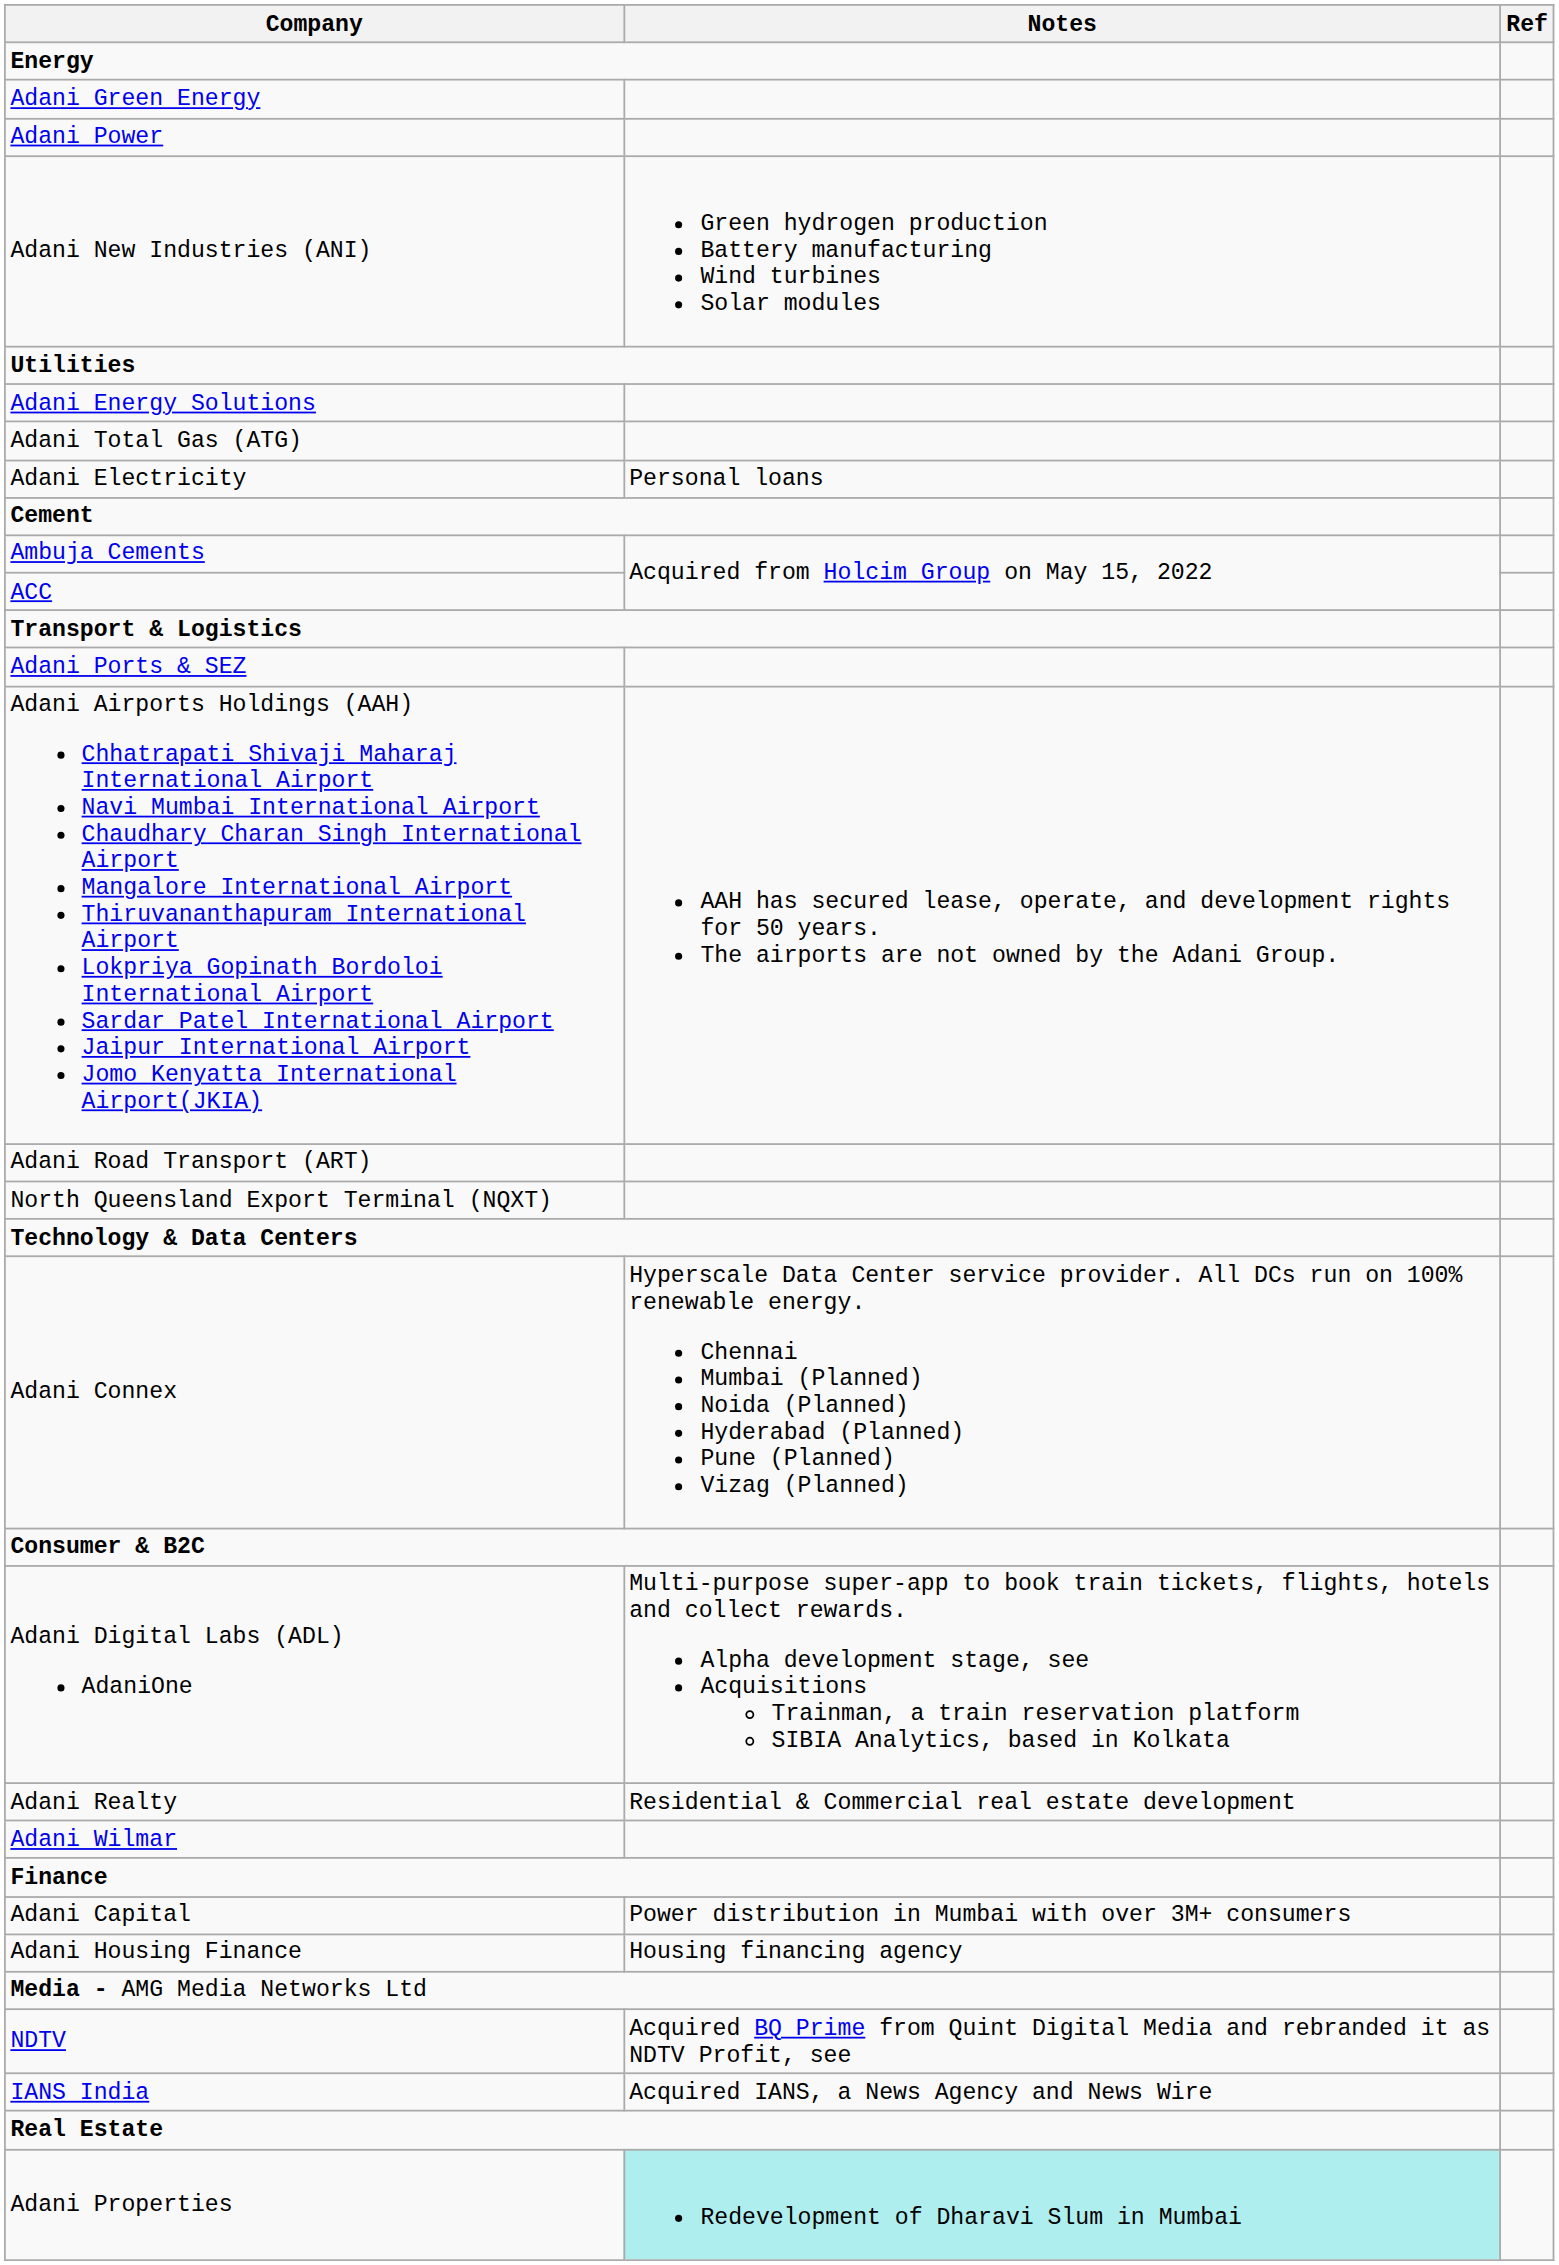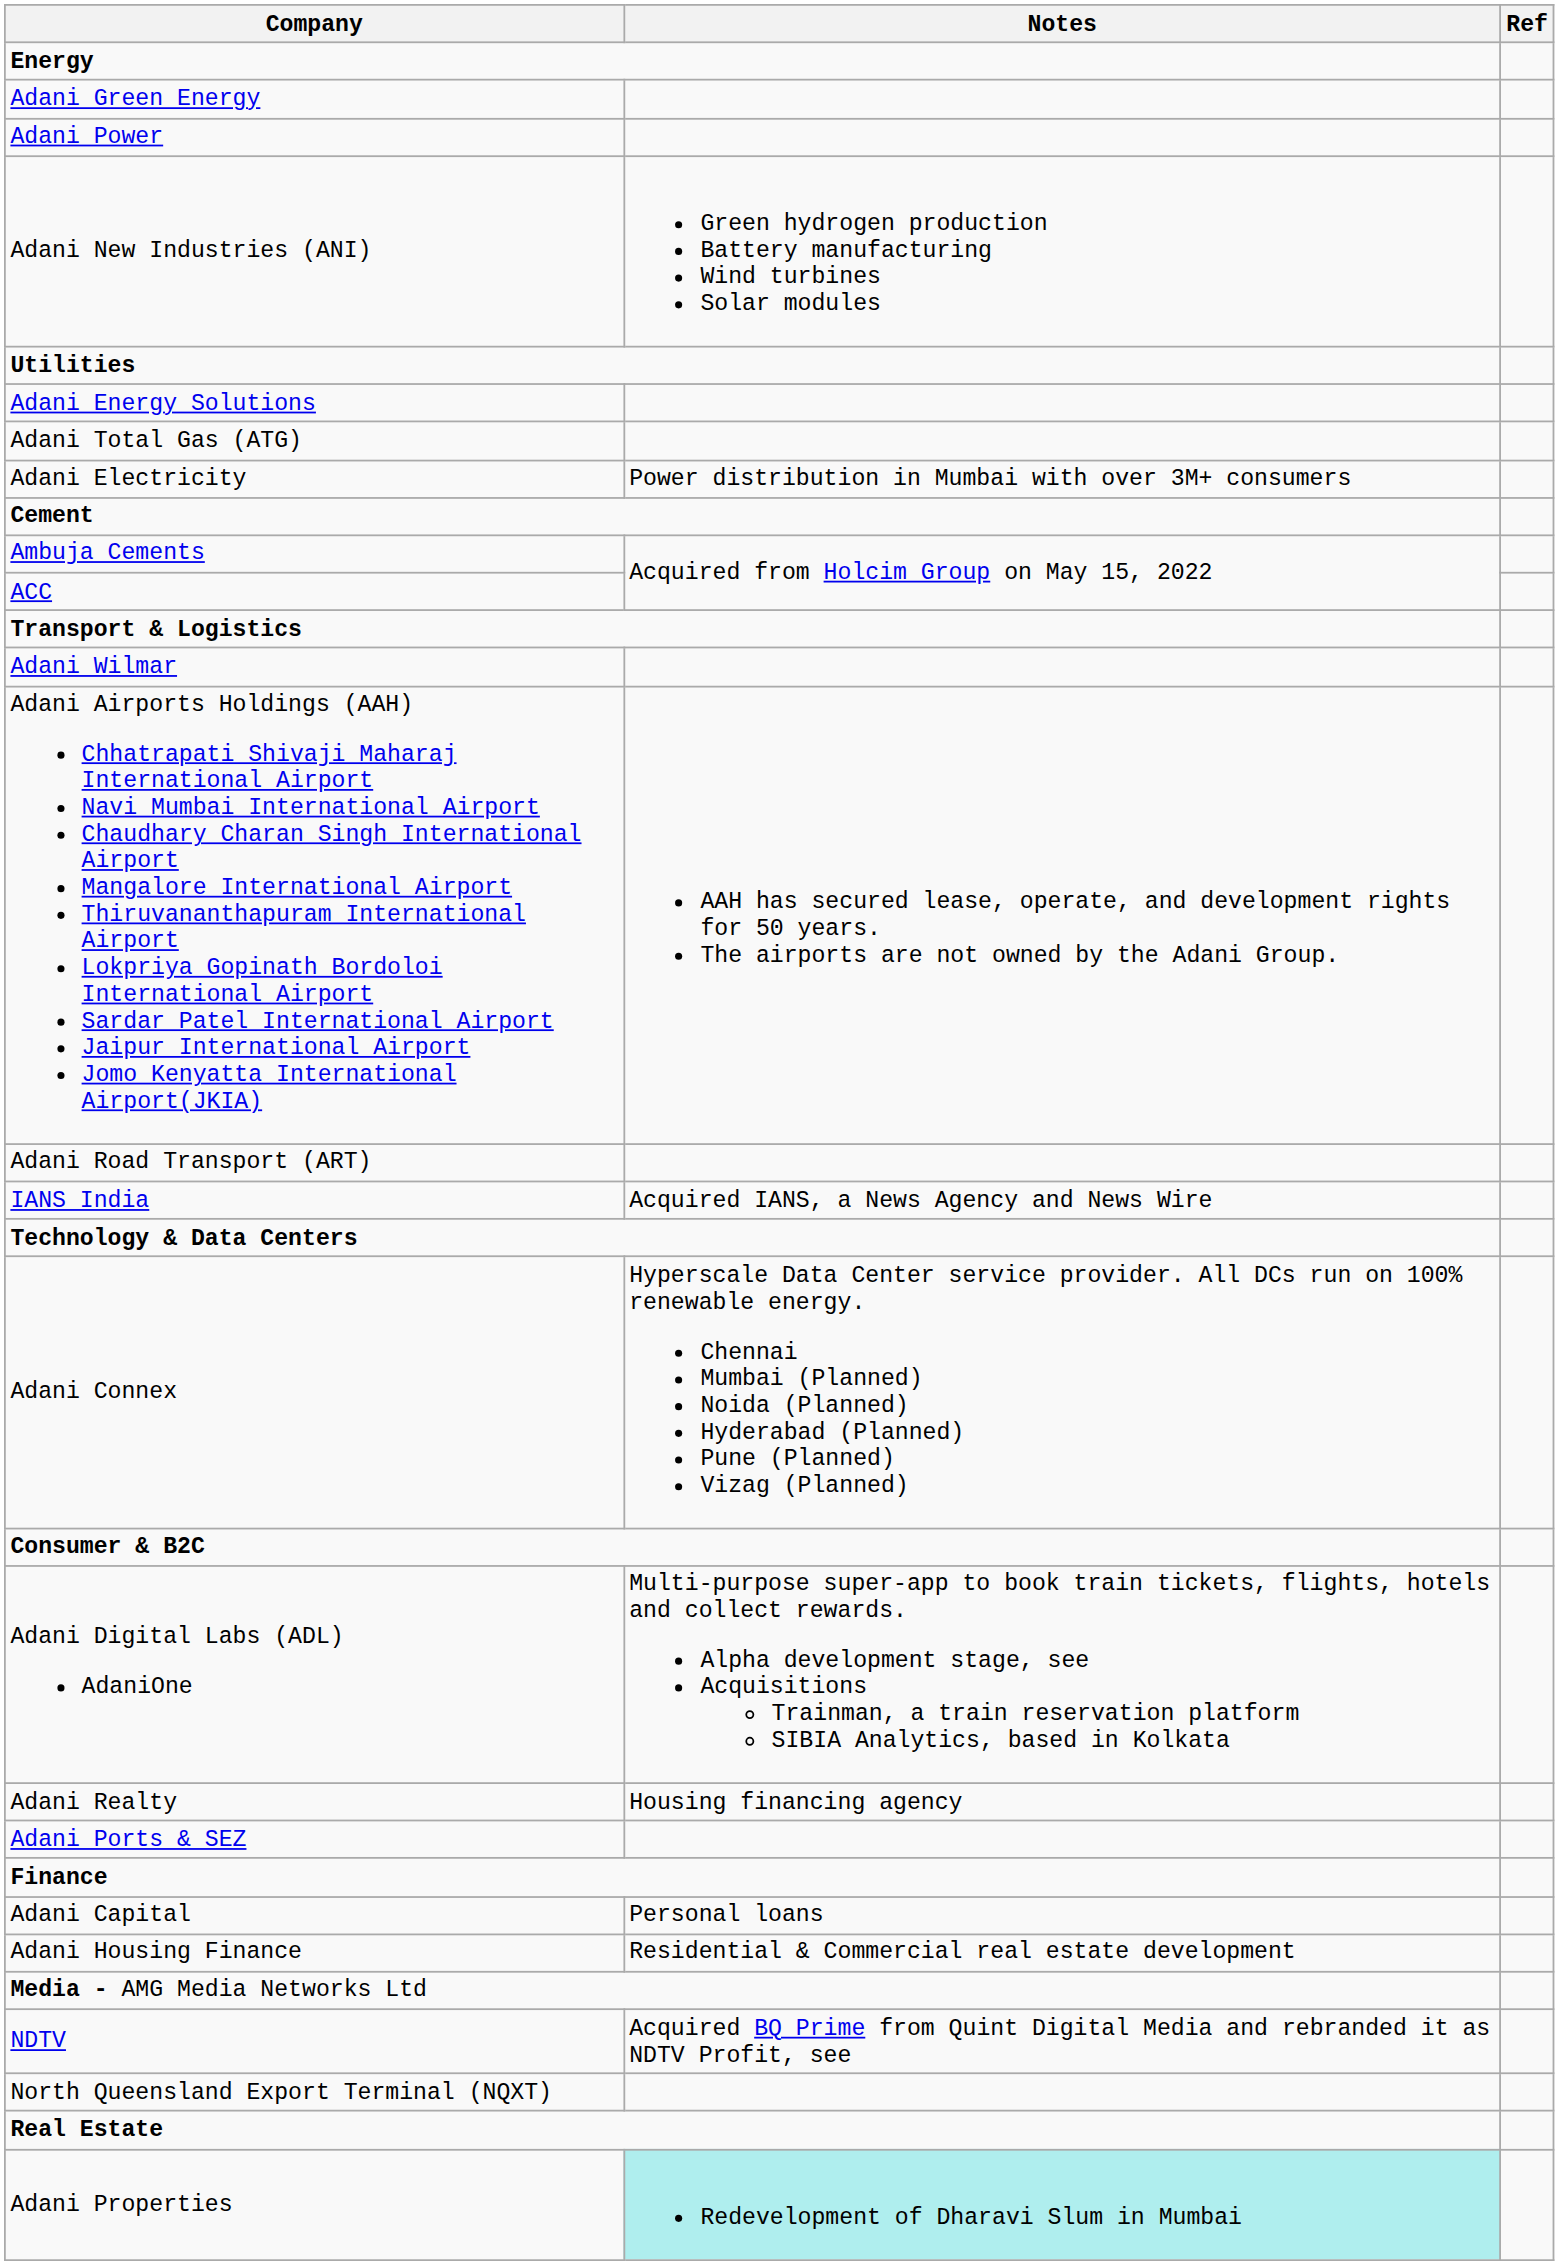Adani Electricity | Notes: Personal loans -> Power distribution in Mumbai with over 3M+ consumers
rows swapped: Adani Ports & SEZ <-> Adani Wilmar
rows swapped: North Queensland Export Terminal (NQXT) <-> IANS India
Adani Realty | Notes: Residential & Commercial real estate development -> Housing financing agency
Adani Capital | Notes: Power distribution in Mumbai with over 3M+ consumers -> Personal loans
Adani Housing Finance | Notes: Housing financing agency -> Residential & Commercial real estate development
